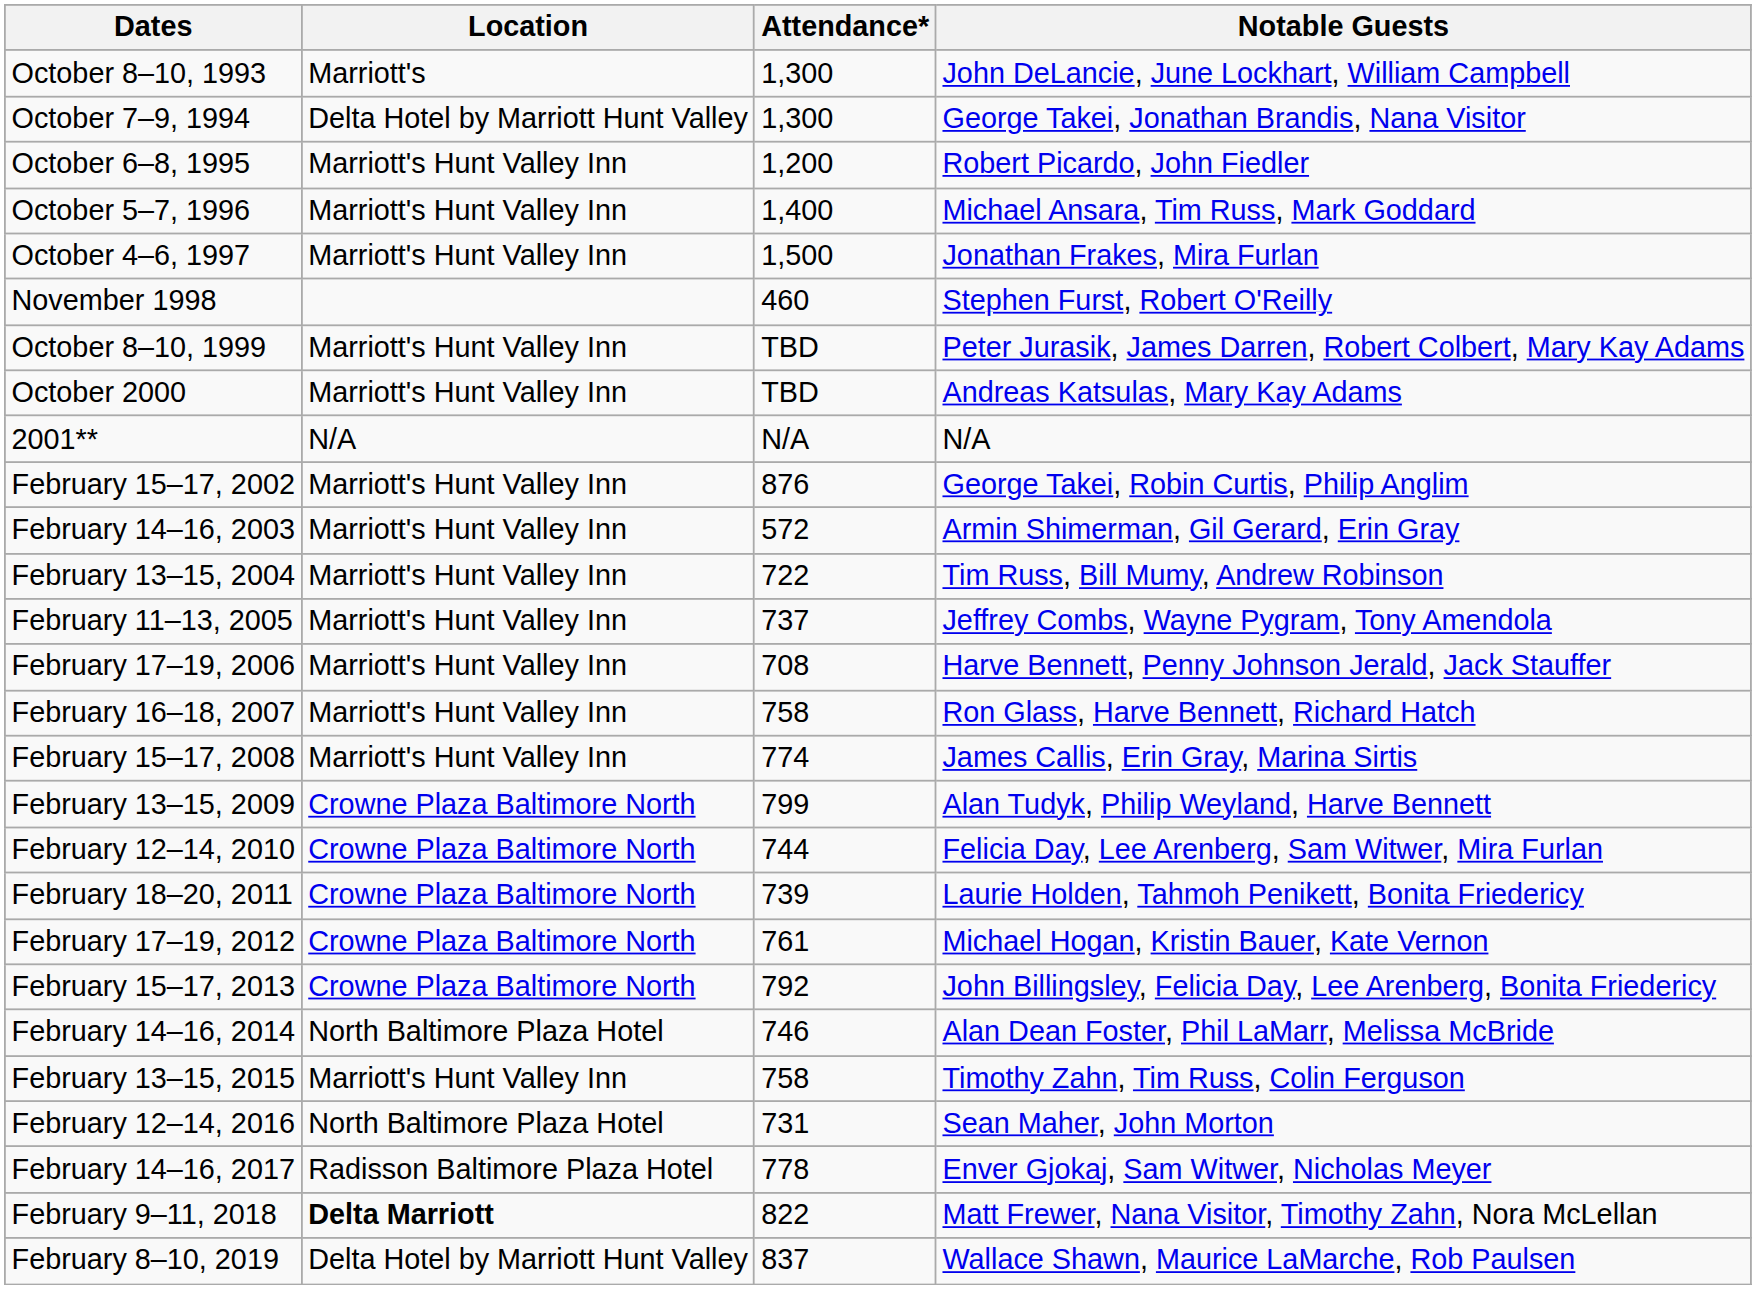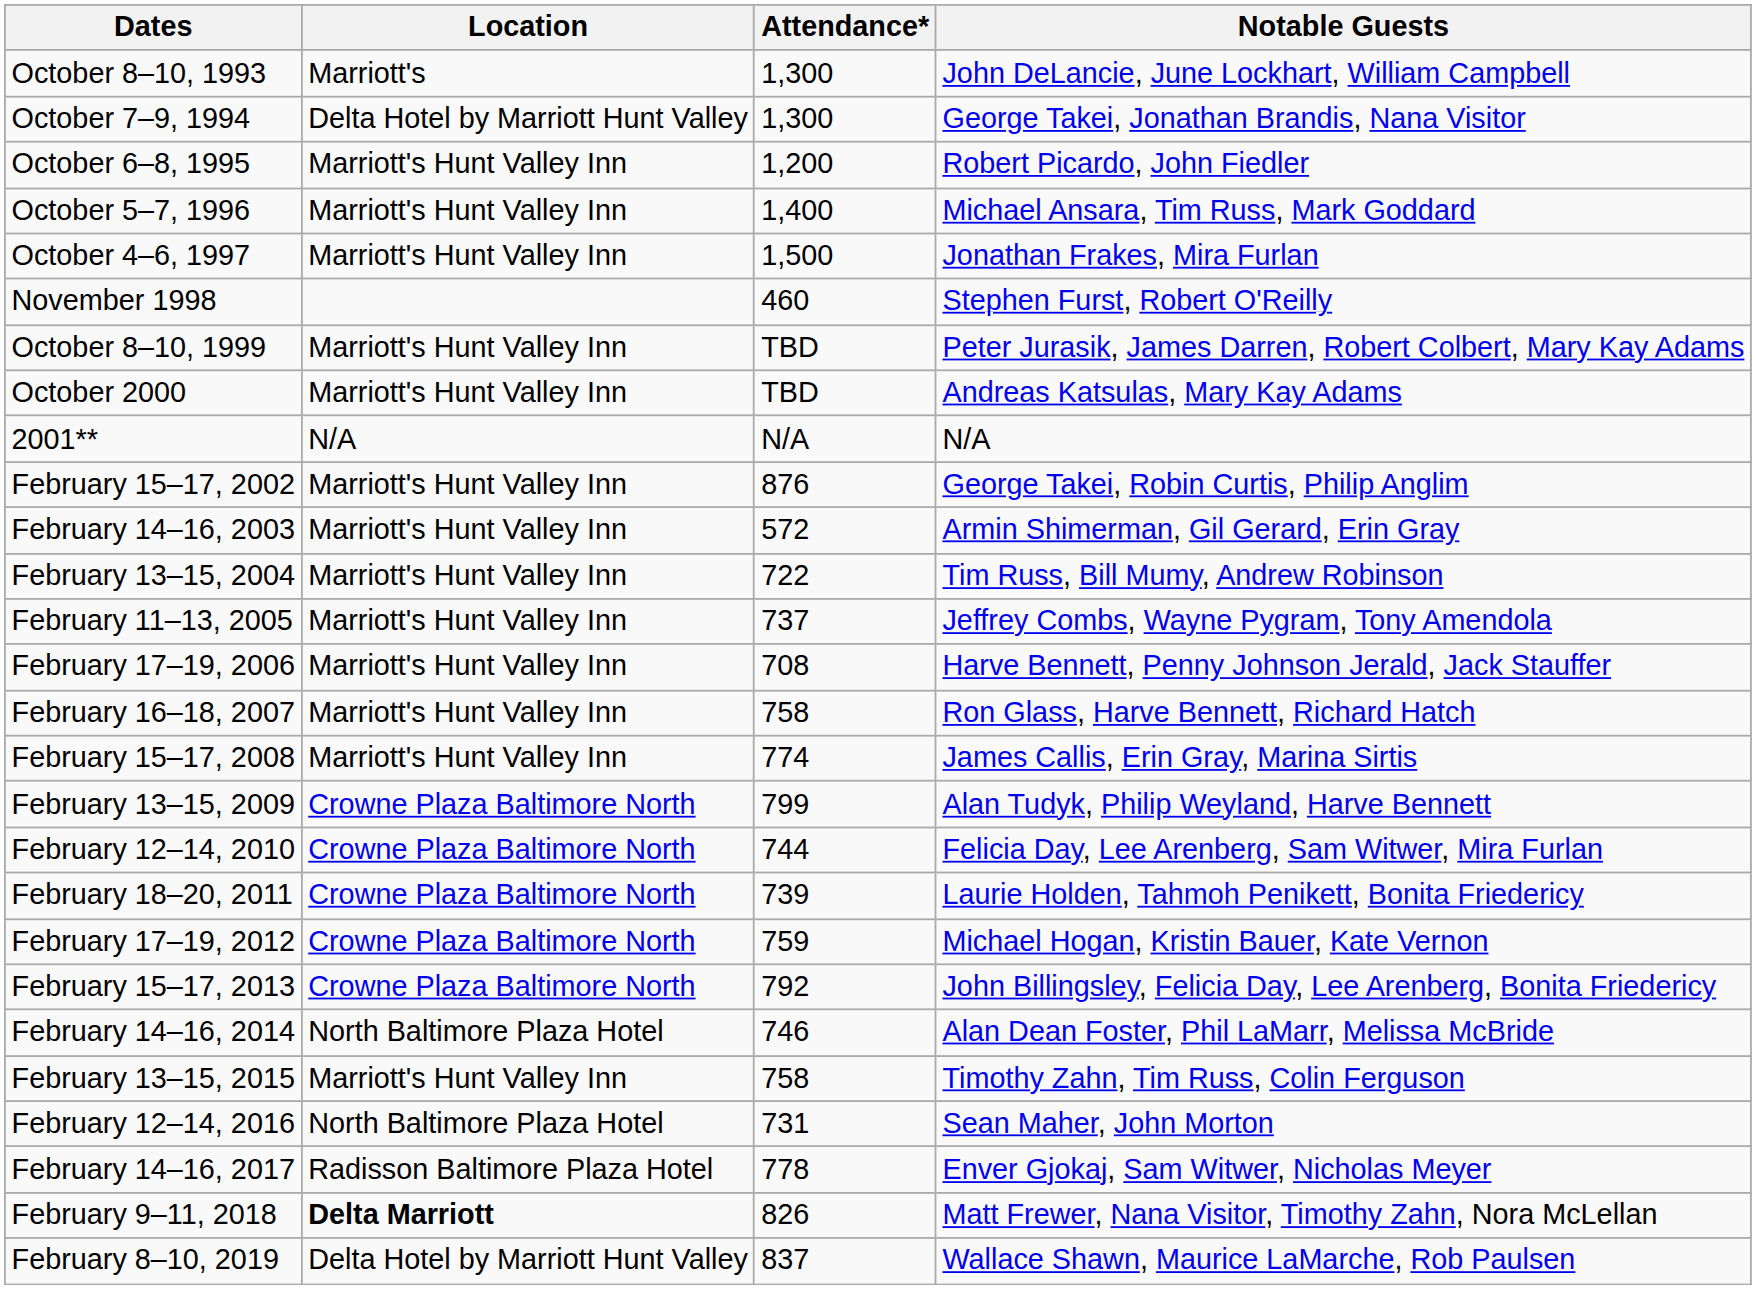February 17–19, 2012 | Attendance*: 761 -> 759
February 9–11, 2018 | Attendance*: 822 -> 826
